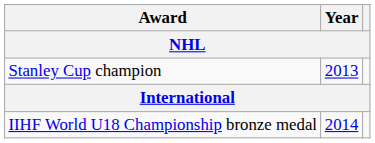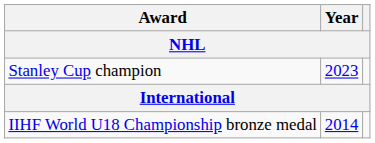Stanley Cup champion | Year: 2013 -> 2023
